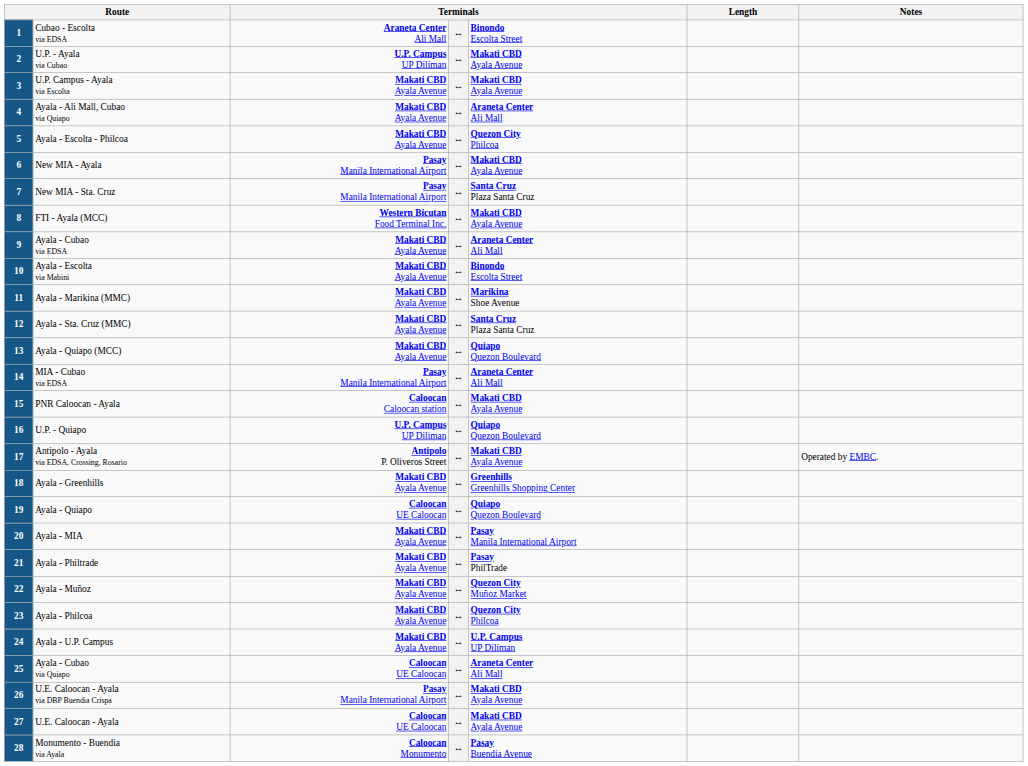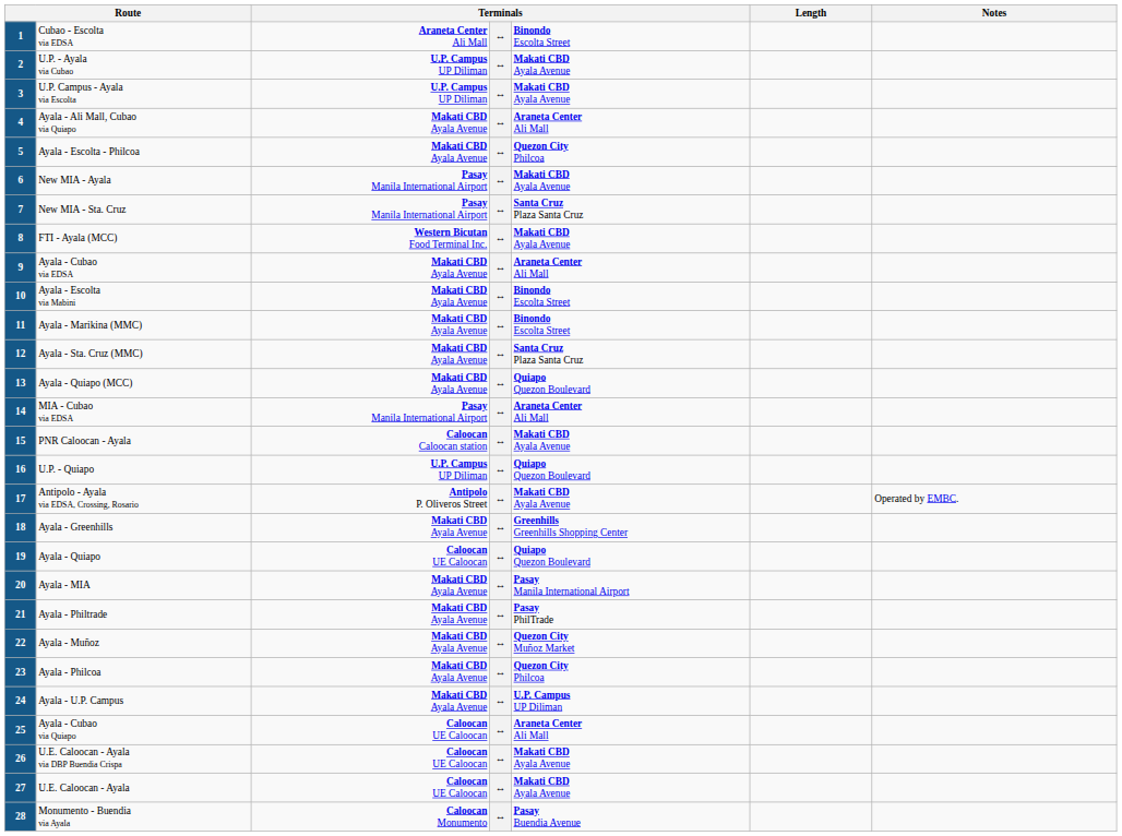U.P. Campus - Ayala via Escolta | column 3: Makati CBD Ayala Avenue -> U.P. Campus UP Diliman
Ayala - Marikina (MMC) | column 5: Marikina Shoe Avenue -> Binondo Escolta Street
U.E. Caloocan - Ayala via DBP Buendia Crispa | column 3: Pasay Manila International Airport -> Caloocan UE Caloocan
